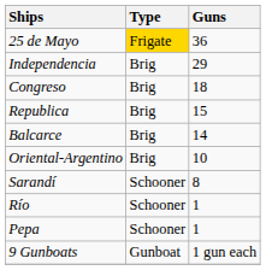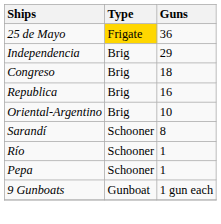Republica | Guns: 15 -> 16
- row: Balcarce | Brig | 14
